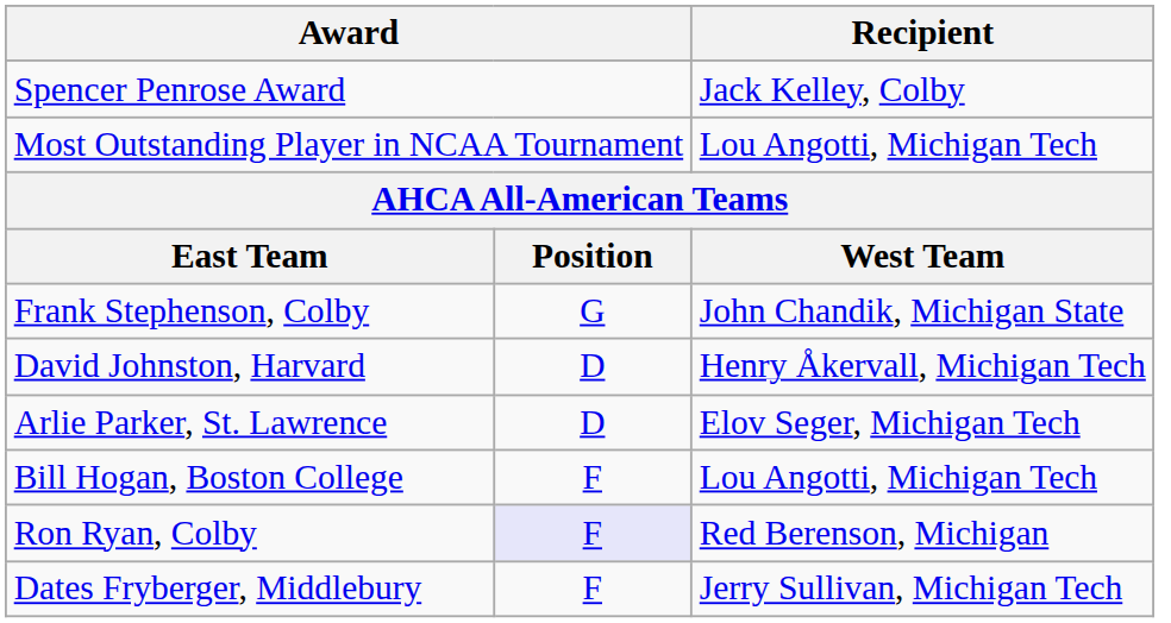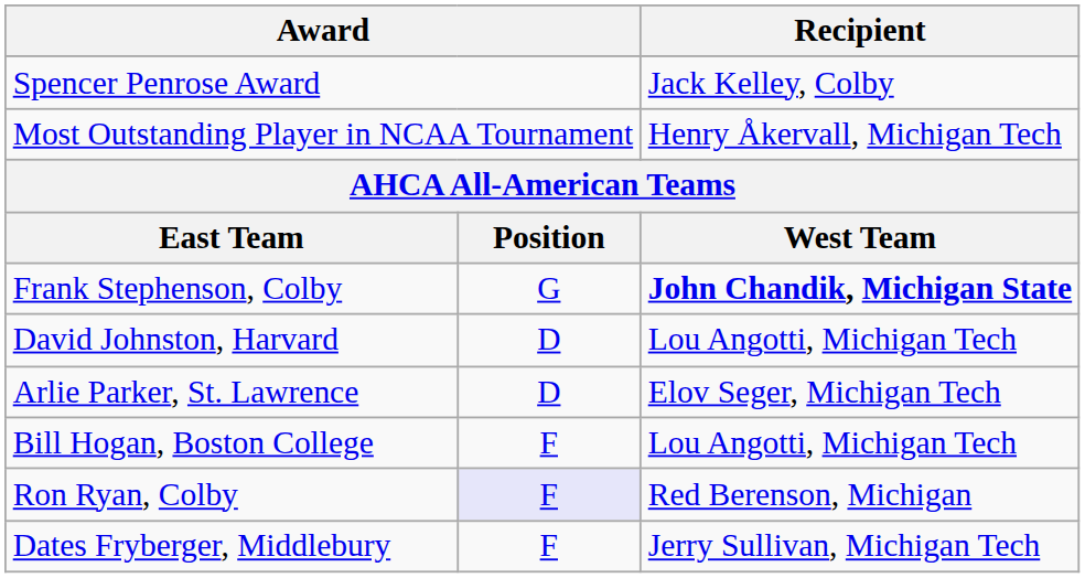Most Outstanding Player in NCAA Tournament | Recipient: Lou Angotti, Michigan Tech -> Henry Åkervall, Michigan Tech
Frank Stephenson, Colby | Recipient: normal -> bold
David Johnston, Harvard | Recipient: Henry Åkervall, Michigan Tech -> Lou Angotti, Michigan Tech
